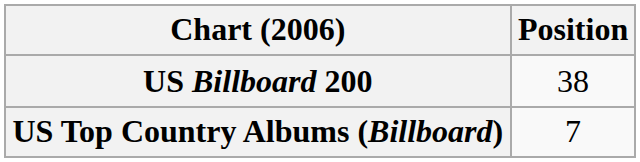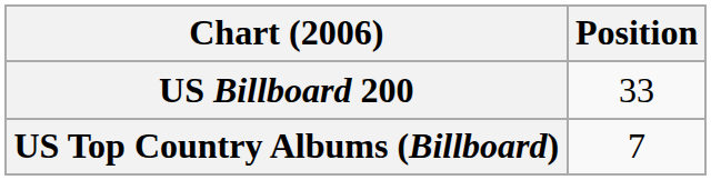US Billboard 200 | Position: 38 -> 33
